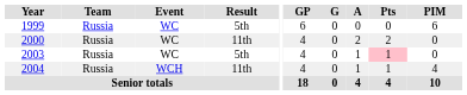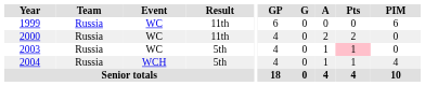1999 | Result: 5th -> 11th
2004 | Result: 11th -> 5th
